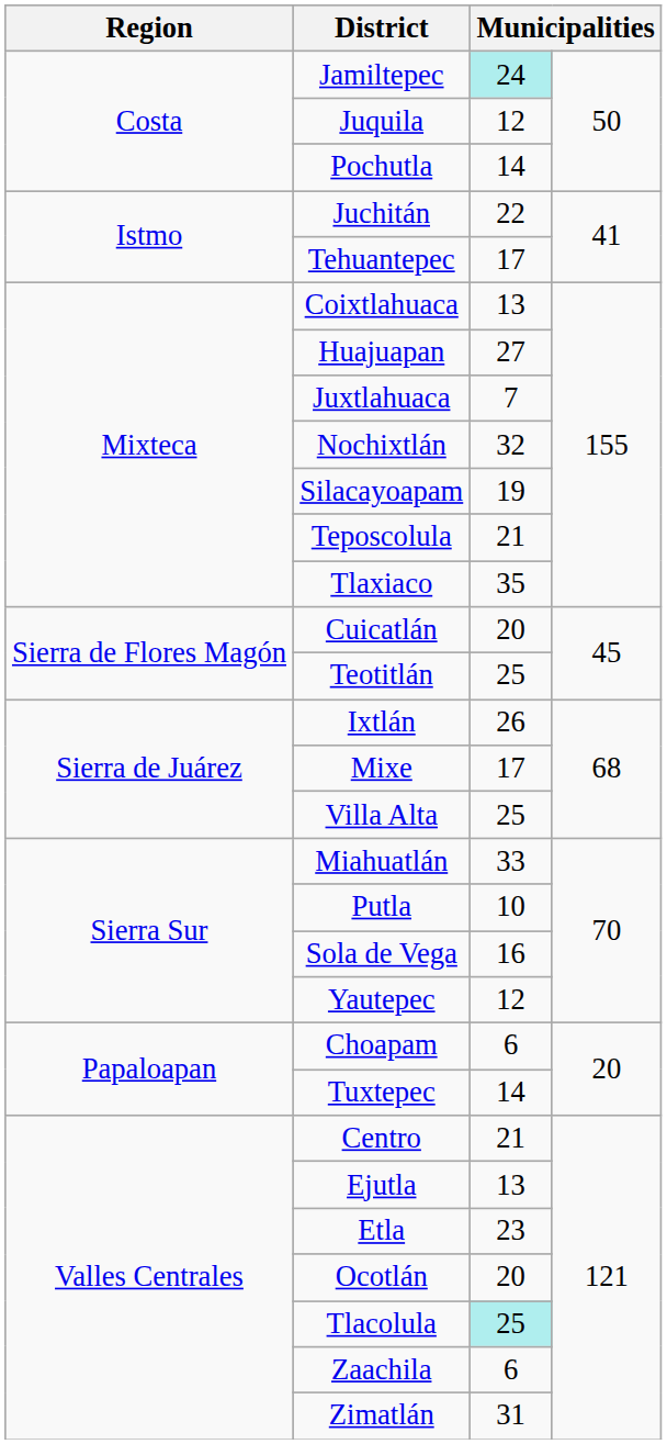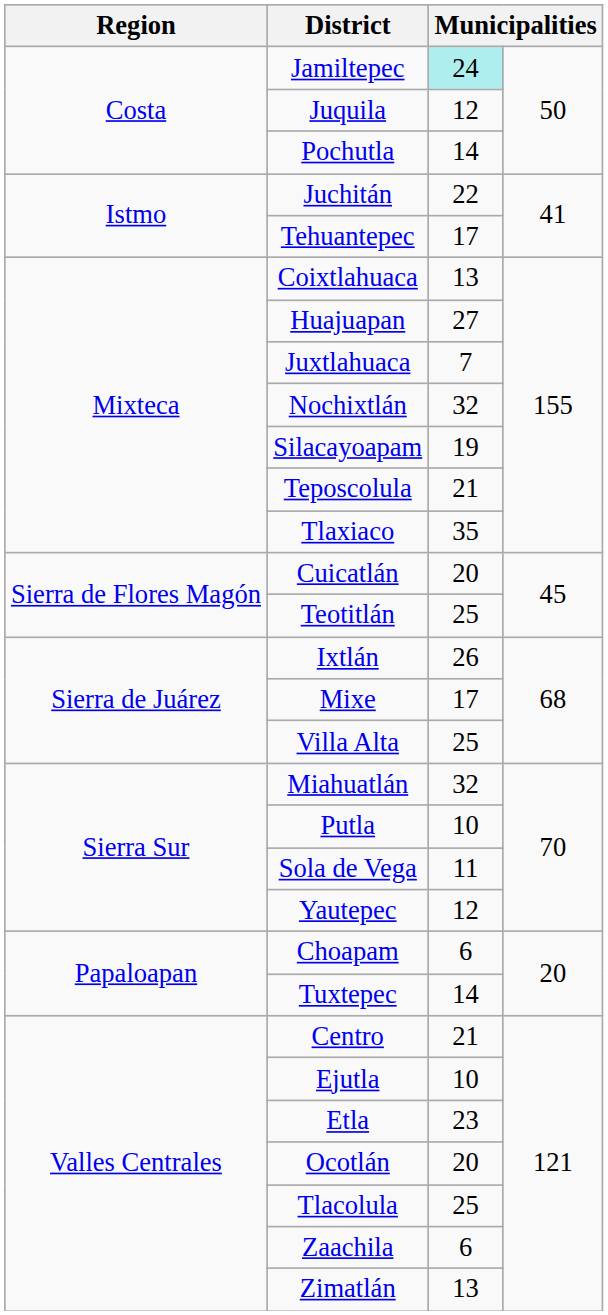Miahuatlán | column 3: 33 -> 32
Sola de Vega | column 3: 16 -> 11
Ejutla | column 3: 13 -> 10
Tlacolula | column 3: paleturquoise background -> no background
Zimatlán | column 3: 31 -> 13
